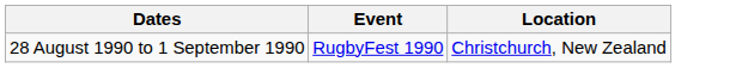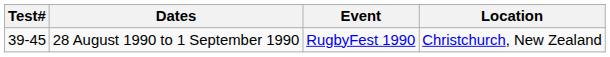+ column: Test# | 39-45
